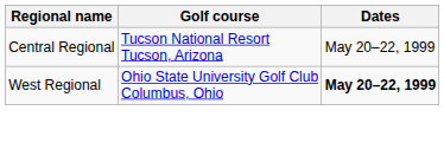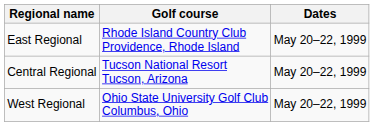+ row: East Regional | Rhode Island Country Club Providence, Rhode Island | May 20–22, 1999
West Regional | Dates: bold -> normal
